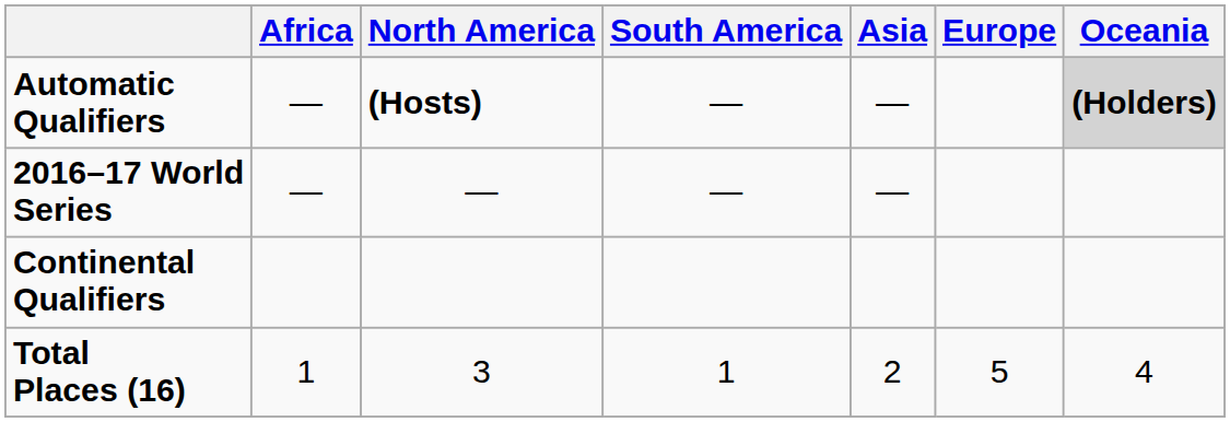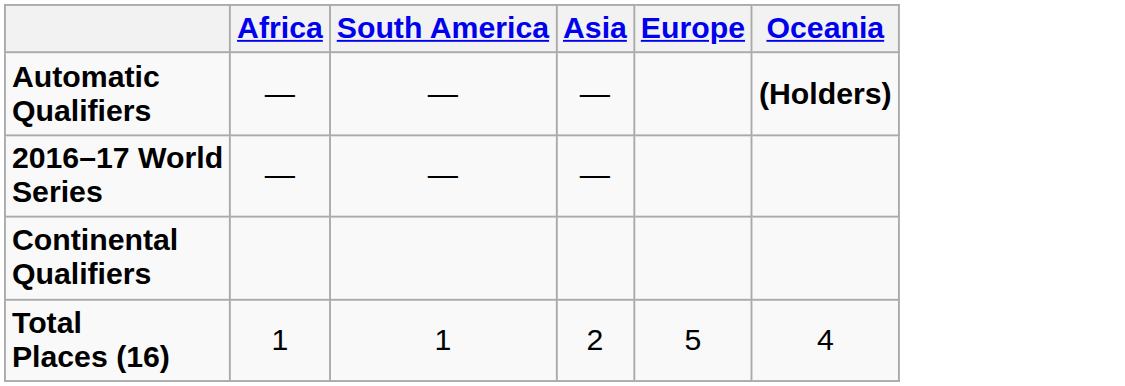- column: North America | (Hosts) | — | 3
Automatic Qualifiers | Oceania: lightgrey background -> no background
